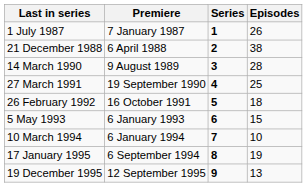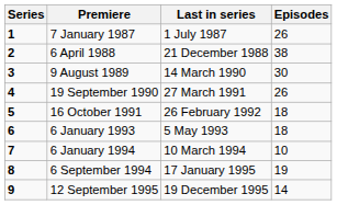columns swapped: Series <-> Last in series
9 August 1989 | Episodes: 28 -> 30
19 September 1990 | Episodes: 25 -> 26
6 January 1993 | Episodes: 15 -> 18
12 September 1995 | Episodes: 13 -> 14
